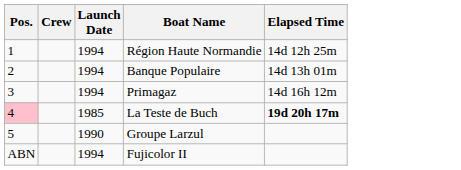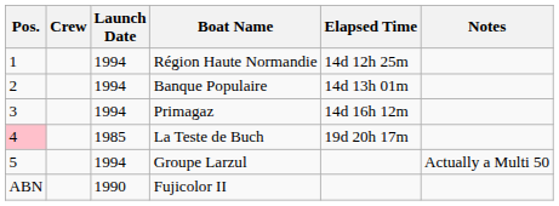+ column: Notes | Actually a Multi 50
La Teste de Buch | Elapsed Time: bold -> normal
Groupe Larzul | Launch Date: 1990 -> 1994
Fujicolor II | Launch Date: 1994 -> 1990
